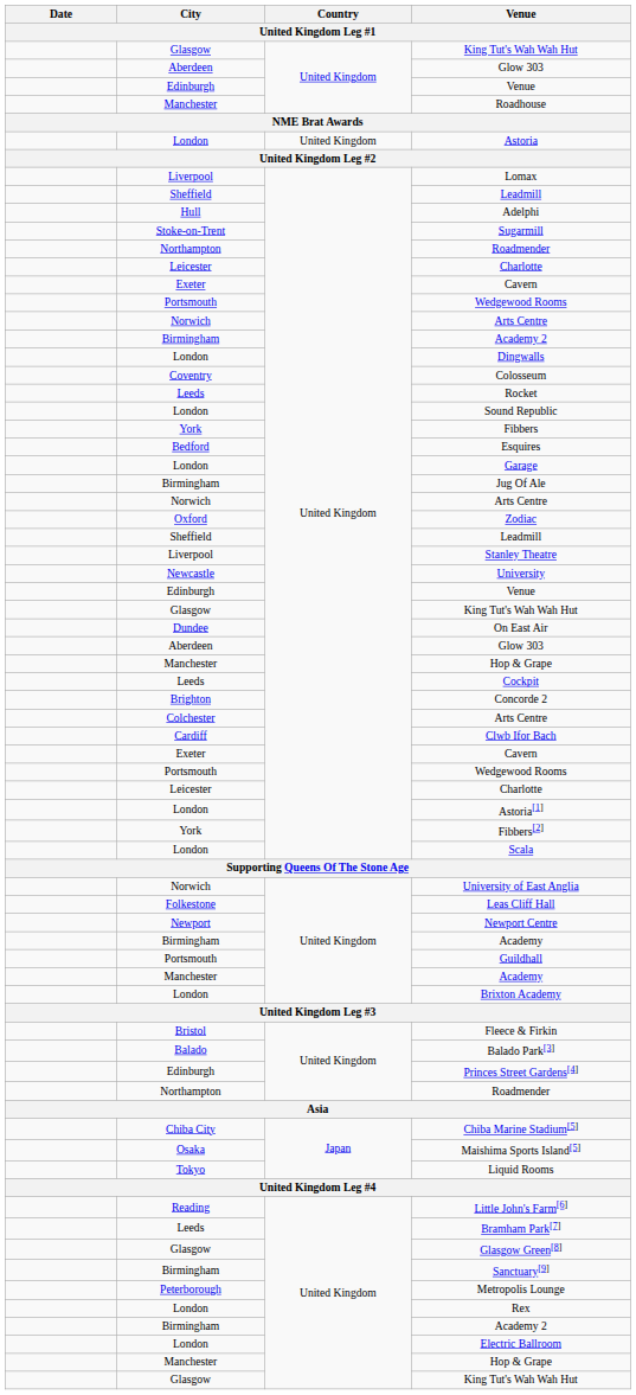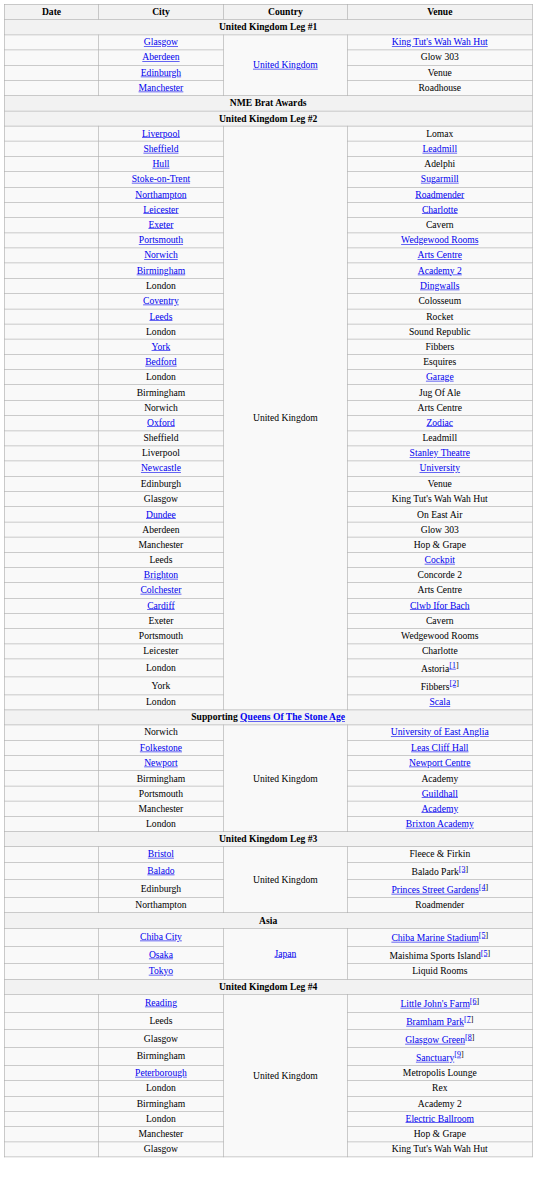- row: London | United Kingdom | Astoria
